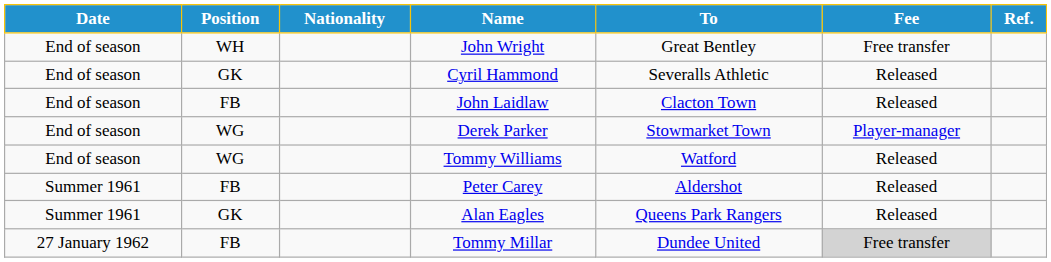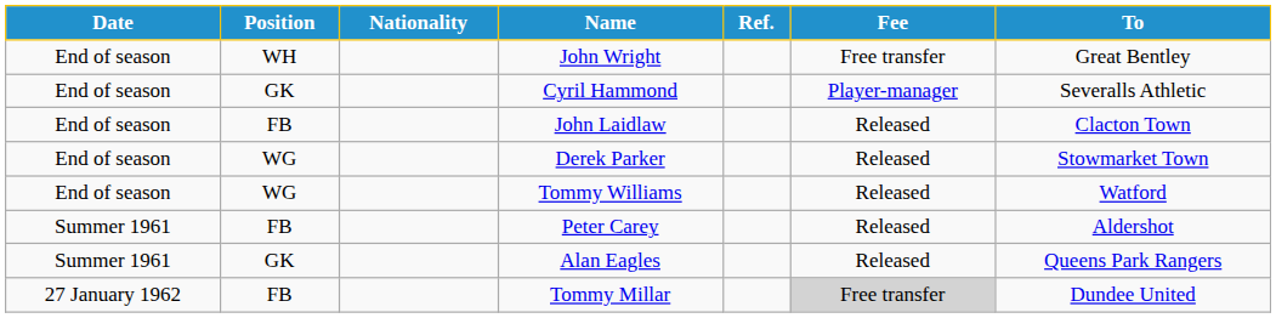columns swapped: To <-> Ref.
Cyril Hammond | Fee: Released -> Player-manager
Derek Parker | Fee: Player-manager -> Released
